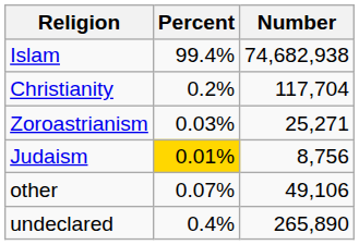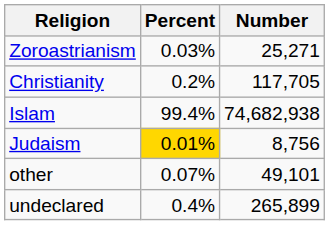rows swapped: Islam <-> Zoroastrianism
Christianity | Number: 117,704 -> 117,705
other | Number: 49,106 -> 49,101
undeclared | Number: 265,890 -> 265,899
